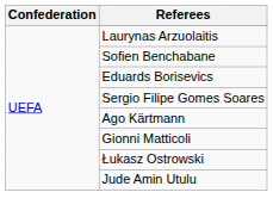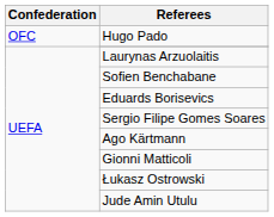+ row: OFC | Hugo Pado
